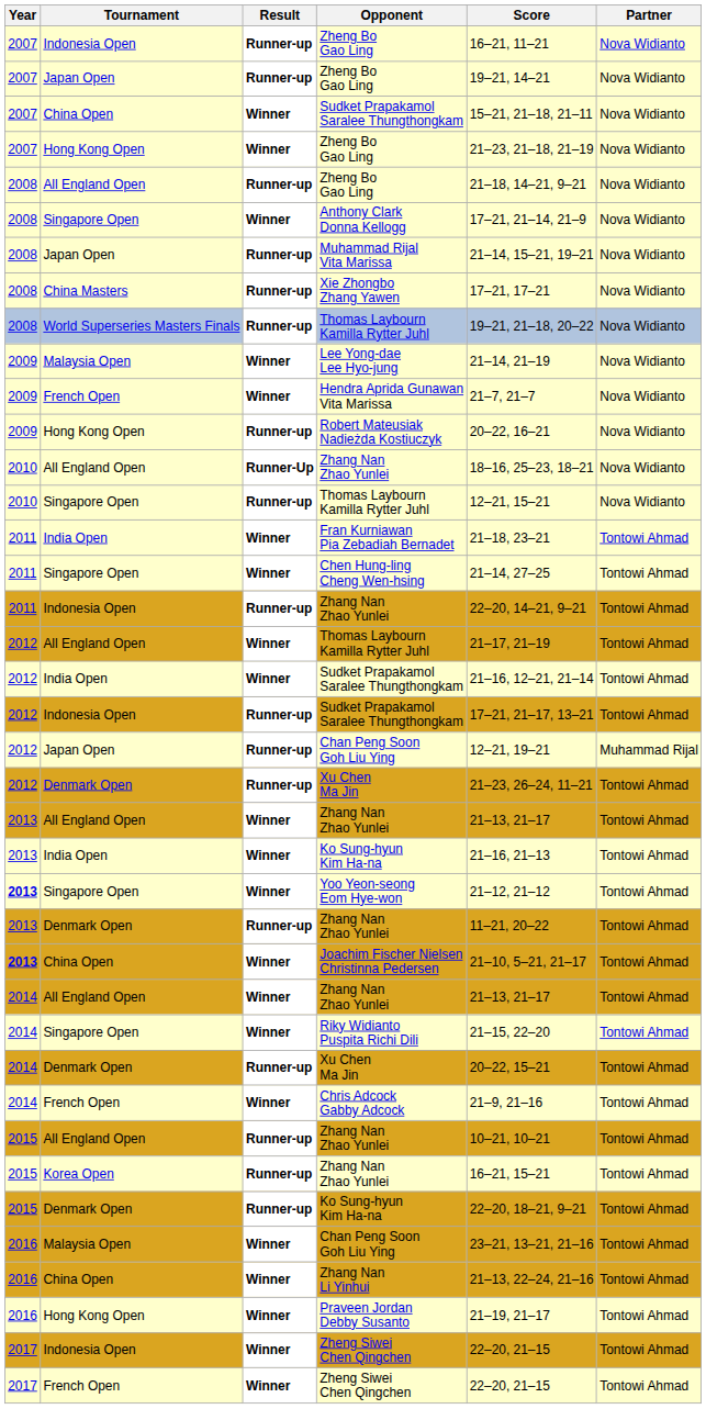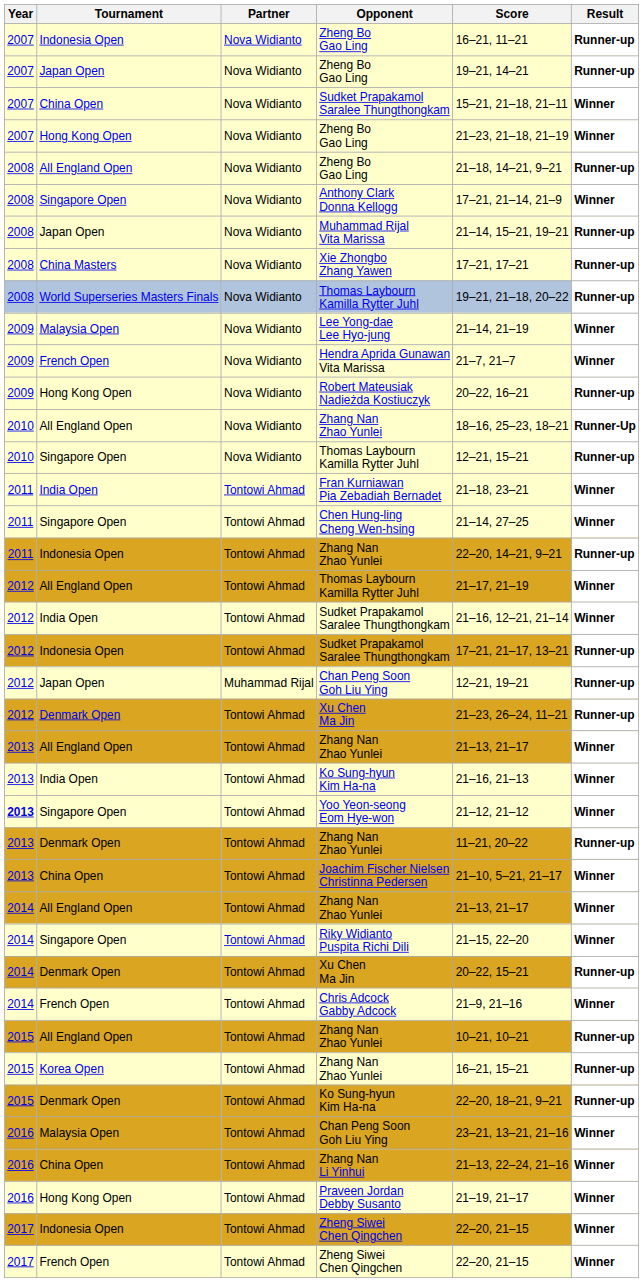columns swapped: Partner <-> Result
Joachim Fischer Nielsen Christinna Pedersen | Year: bold -> normal
